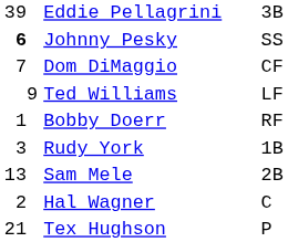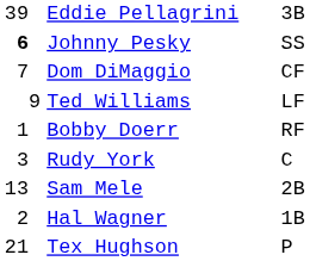Rudy York | column 3: 1B -> C
Hal Wagner | column 3: C -> 1B
